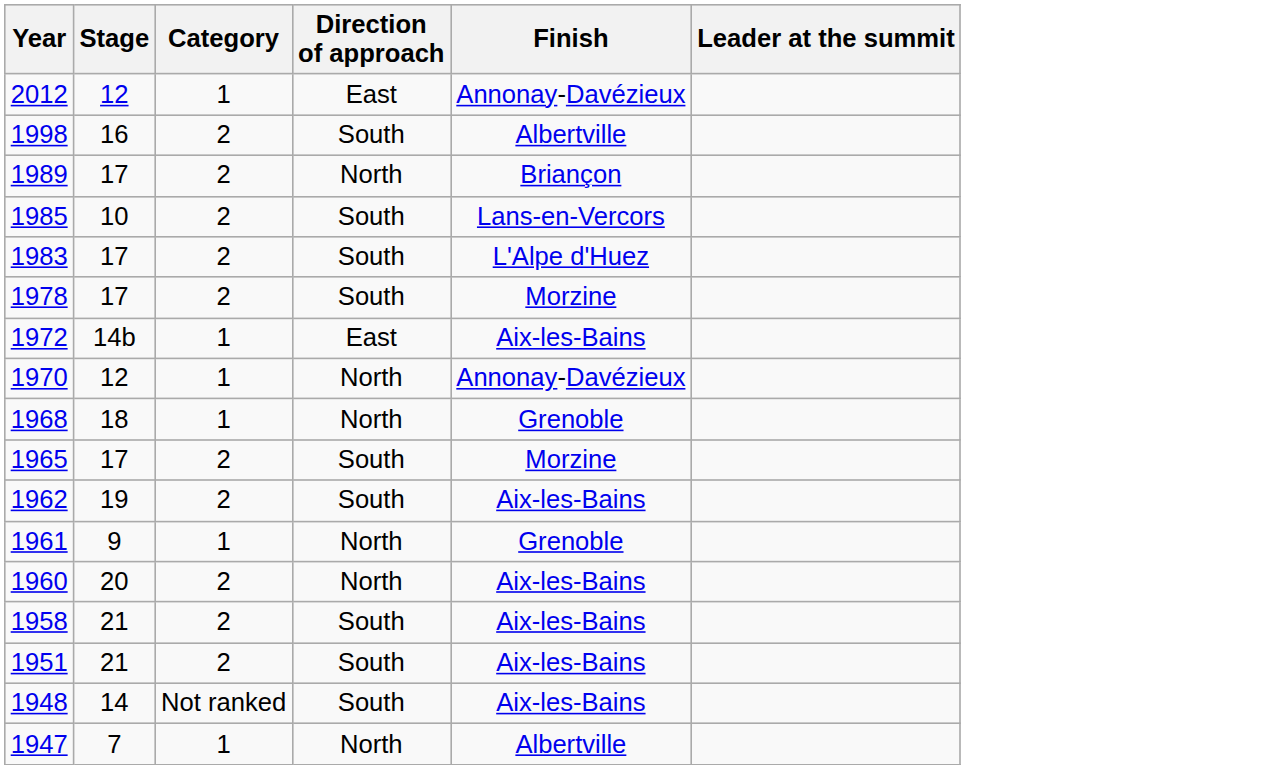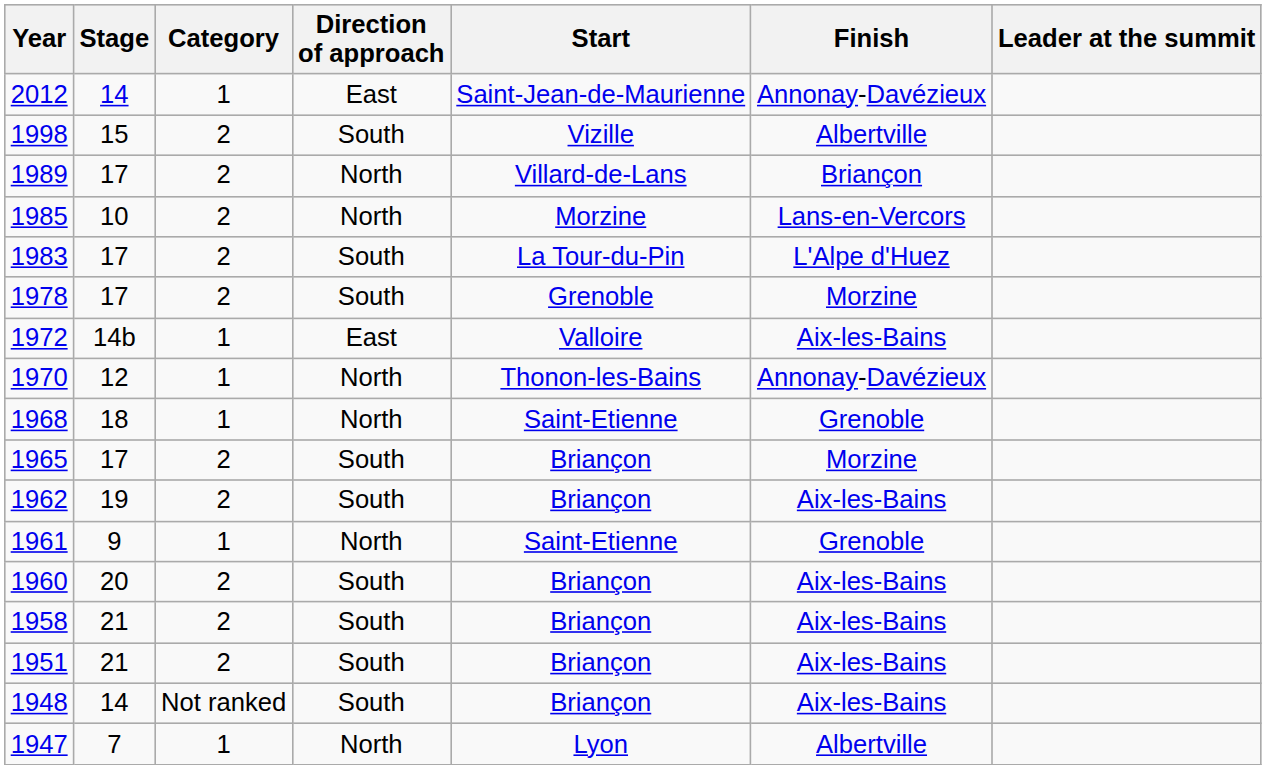+ column: Start | Saint-Jean-de-Maurienne | Vizille | Villard-de-Lans | Morzine | La Tour-du-Pin | Grenoble | Valloire | Thonon-les-Bains | Saint-Etienne | Briançon | Briançon | Saint-Etienne | Briançon | Briançon | Briançon | Briançon | Lyon
2012 | Stage: 12 -> 14
1998 | Stage: 16 -> 15
1985 | Direction of approach: South -> North
1960 | Direction of approach: North -> South
